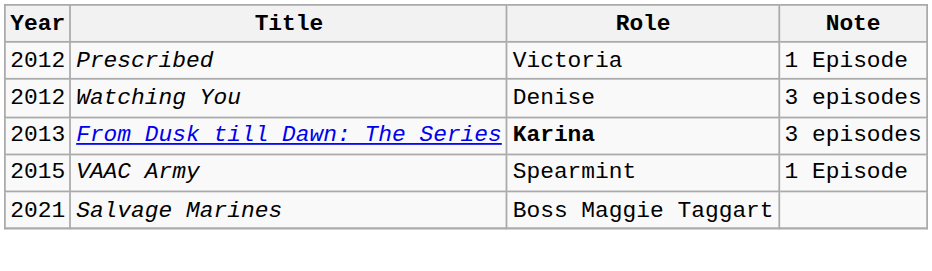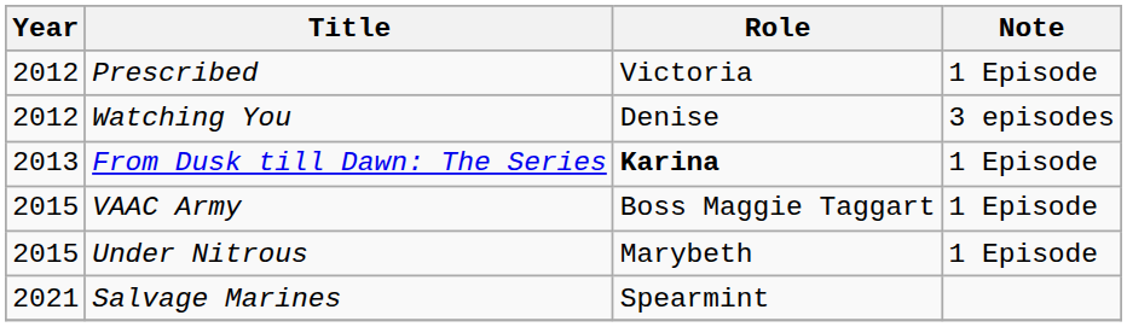From Dusk till Dawn: The Series | Note: 3 episodes -> 1 Episode
VAAC Army | Role: Spearmint -> Boss Maggie Taggart
+ row: 2015 | Under Nitrous | Marybeth | 1 Episode
Salvage Marines | Role: Boss Maggie Taggart -> Spearmint
